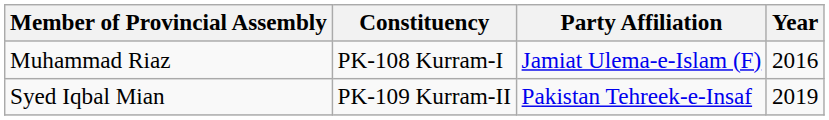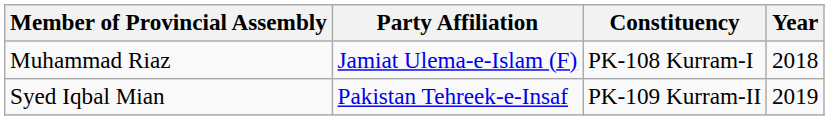columns swapped: Party Affiliation <-> Constituency
Muhammad Riaz | Year: 2016 -> 2018
